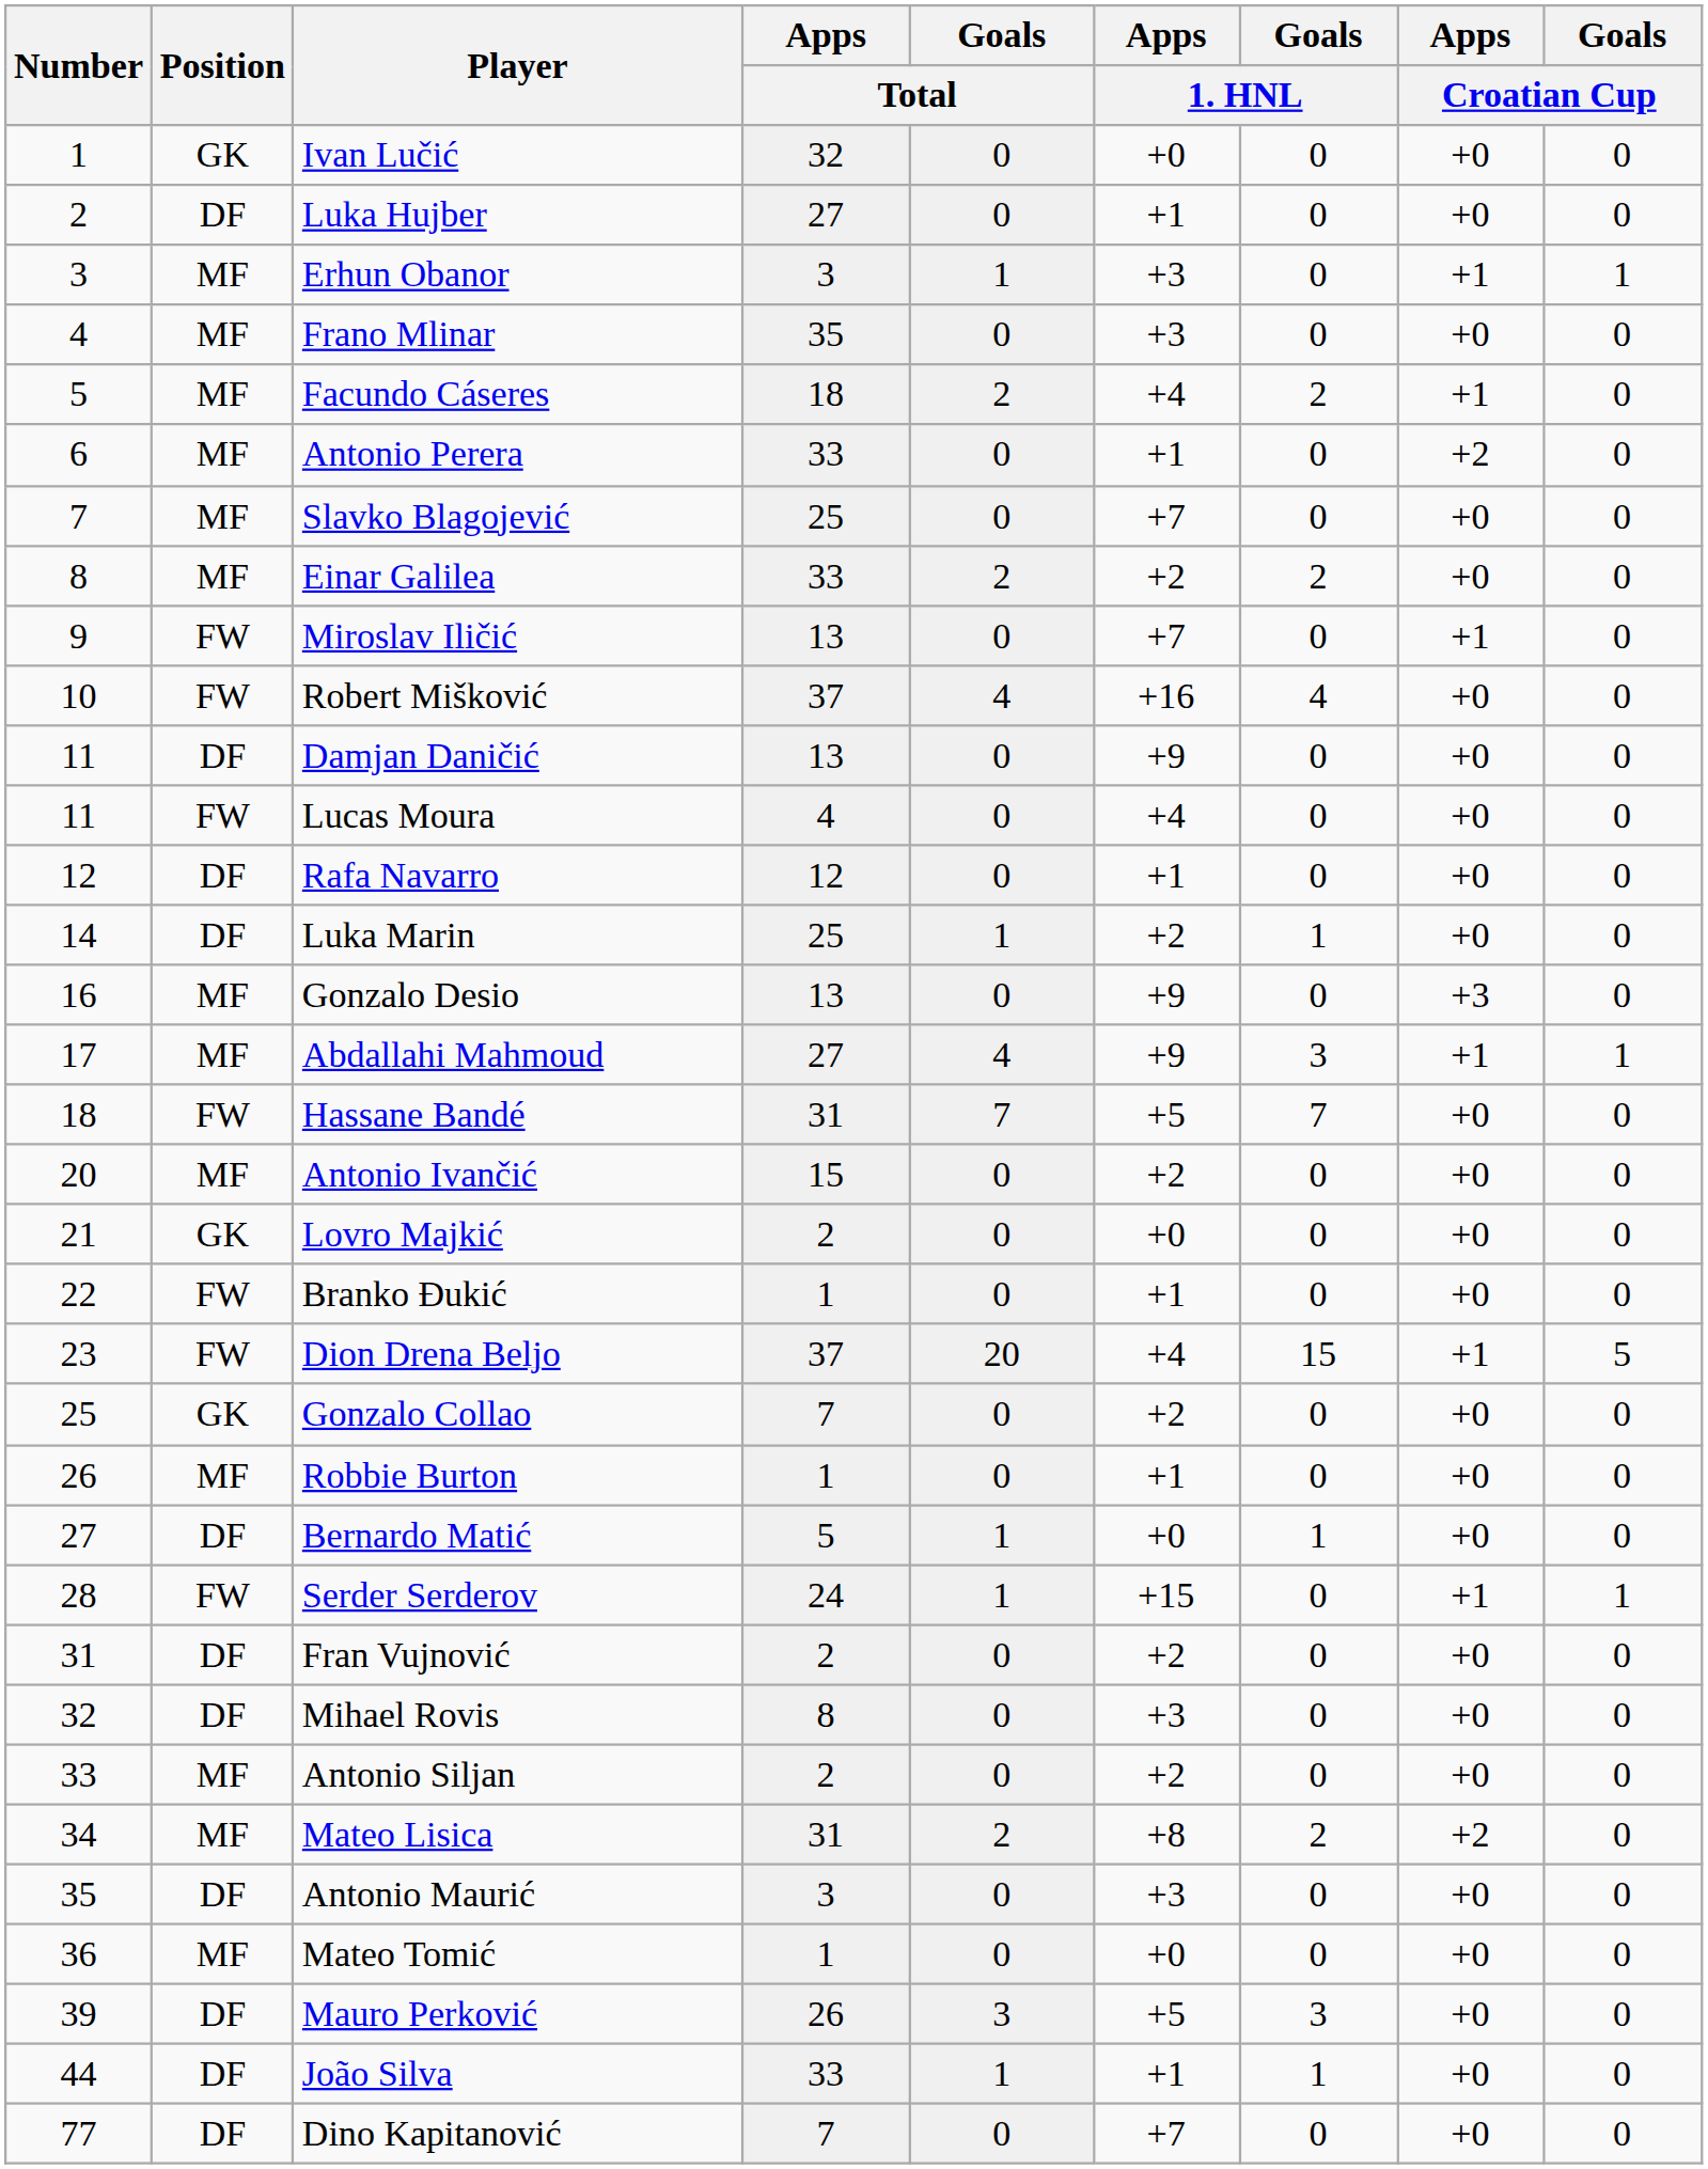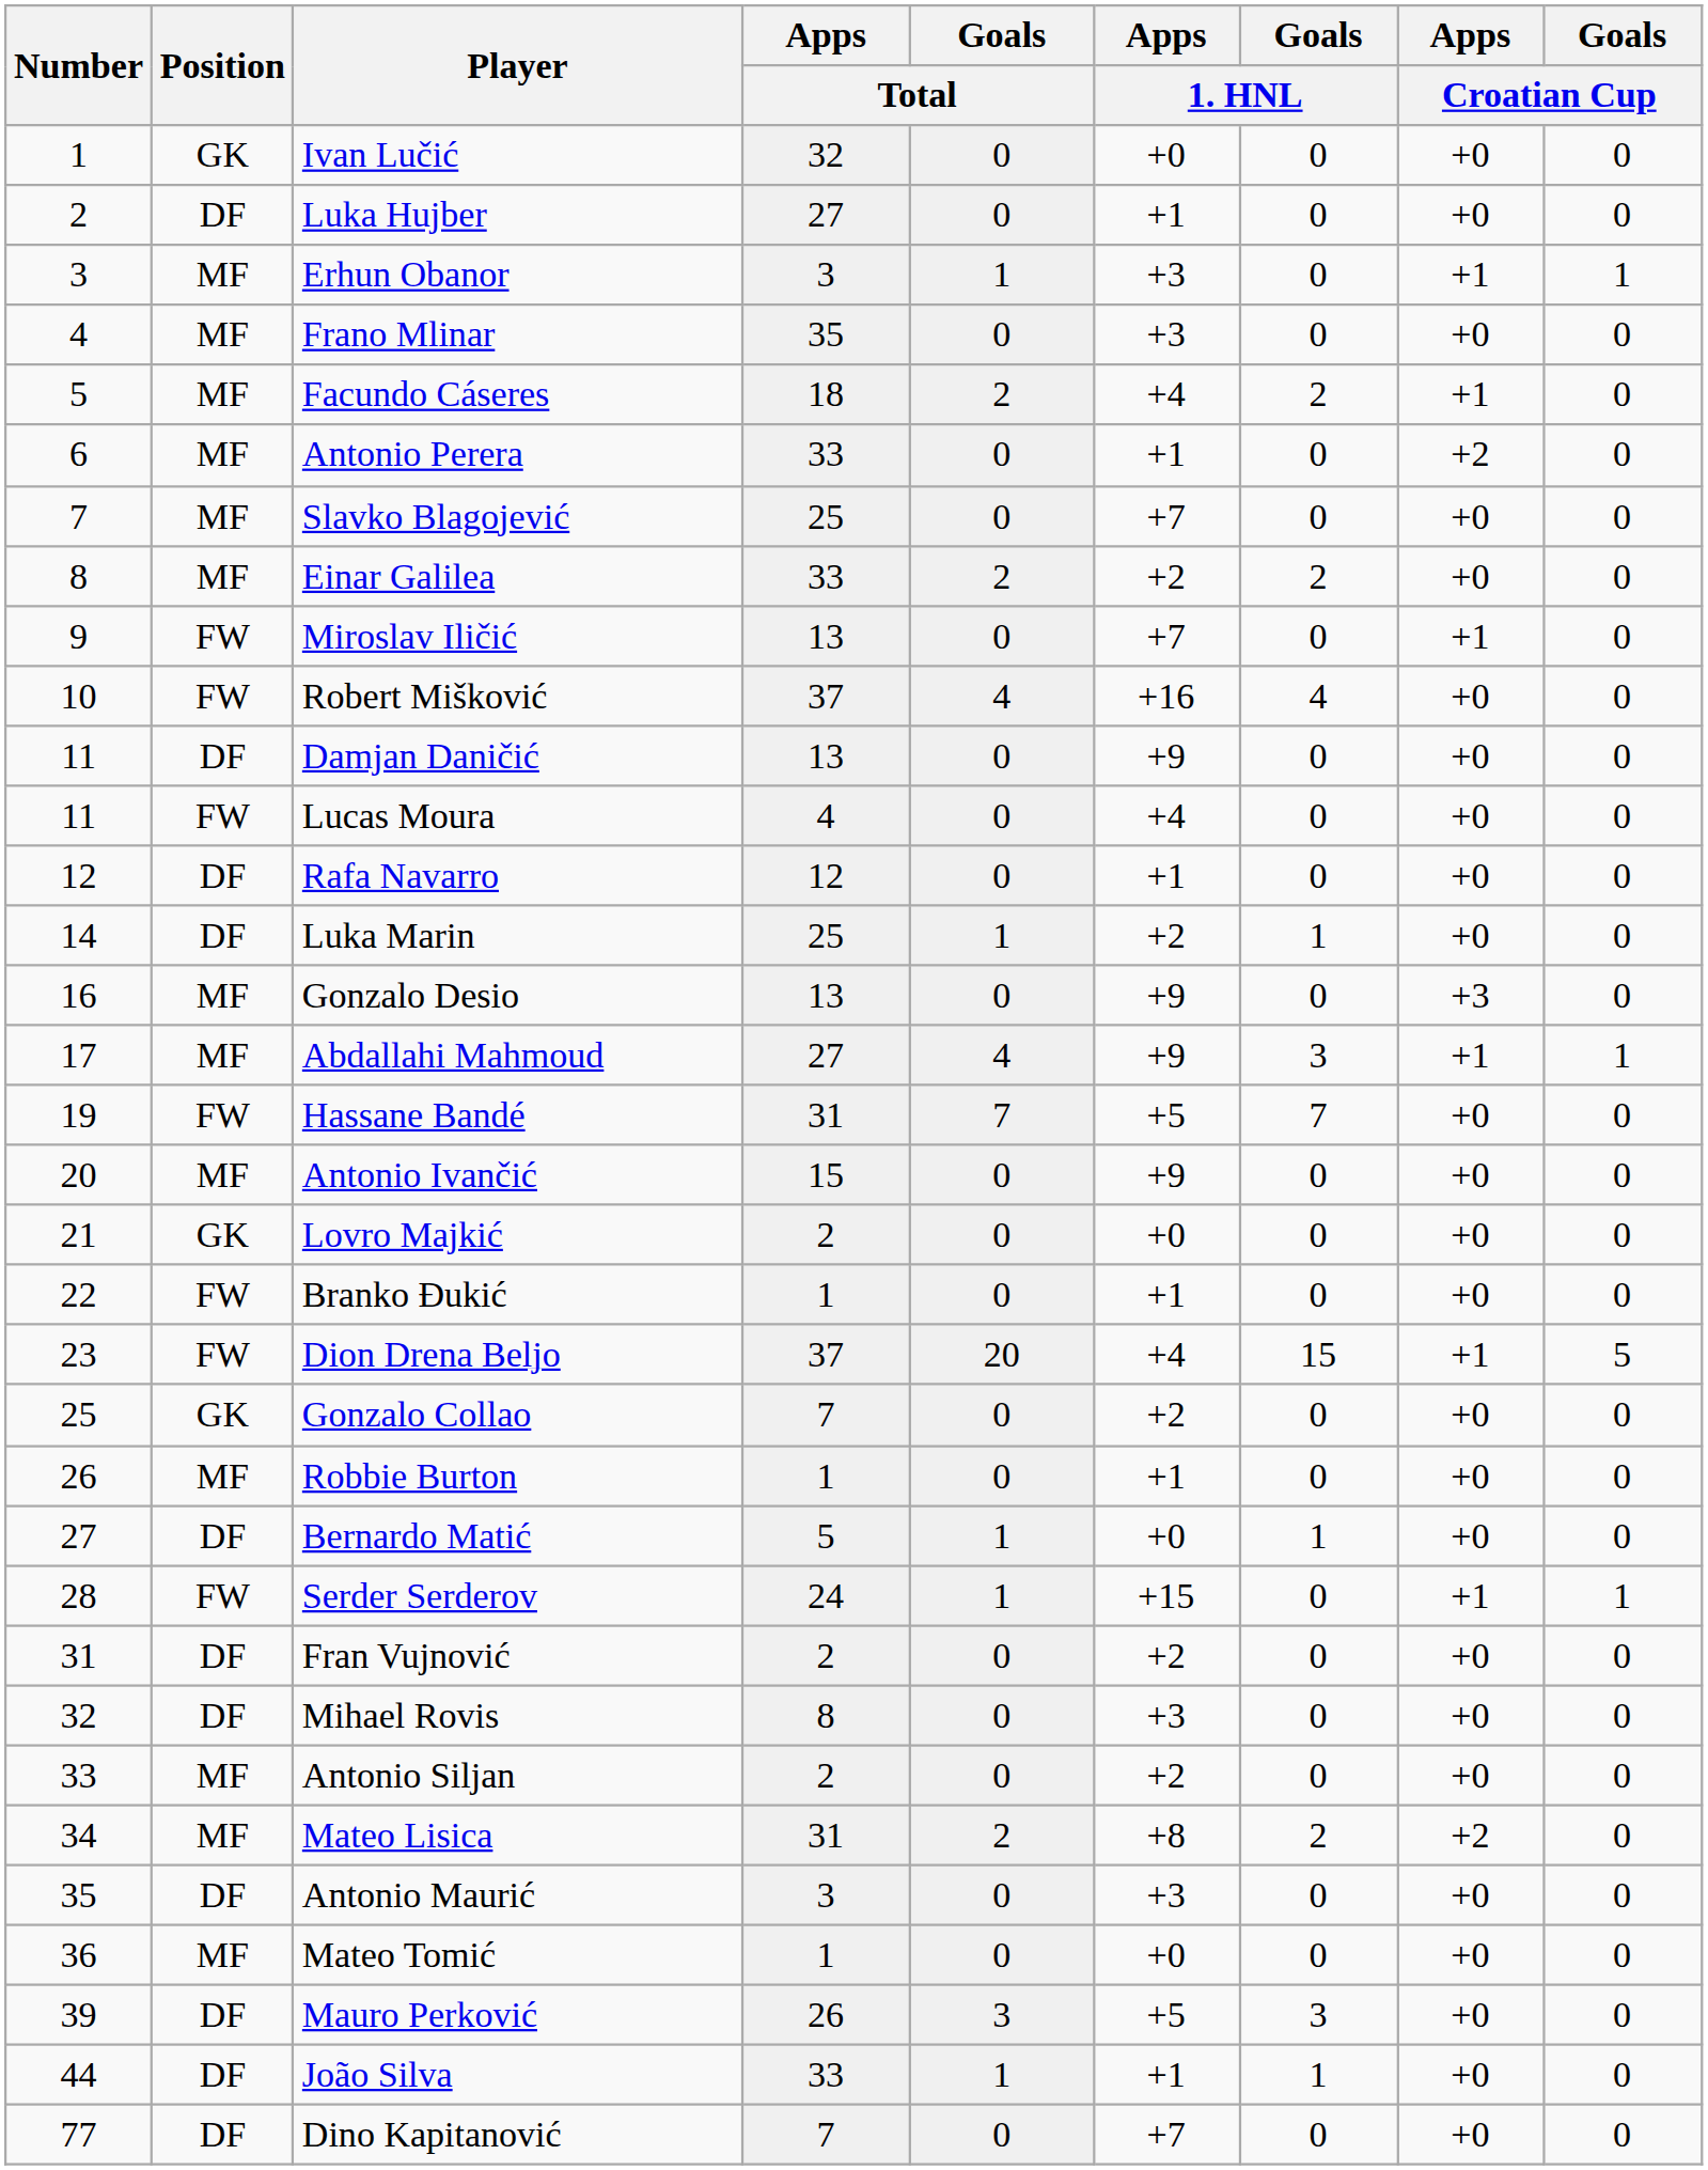Hassane Bandé | Number: 18 -> 19
Antonio Ivančić | Apps / 1. HNL: +2 -> +9
